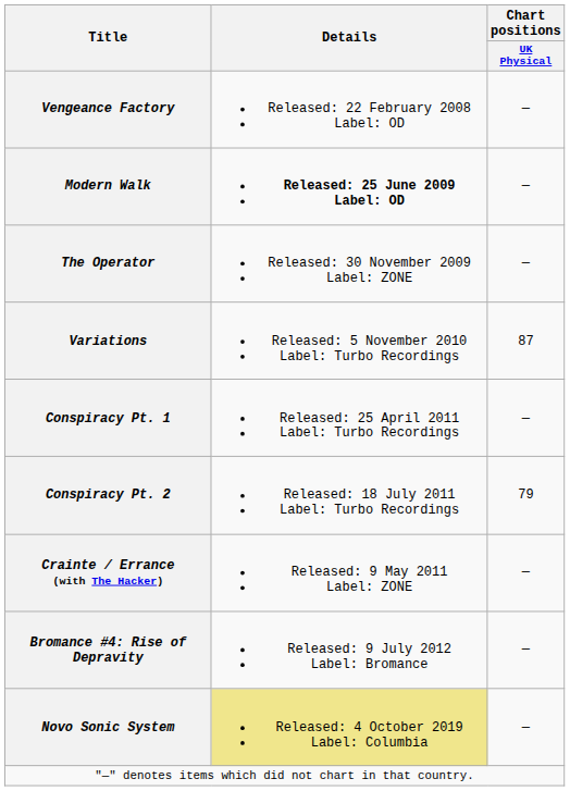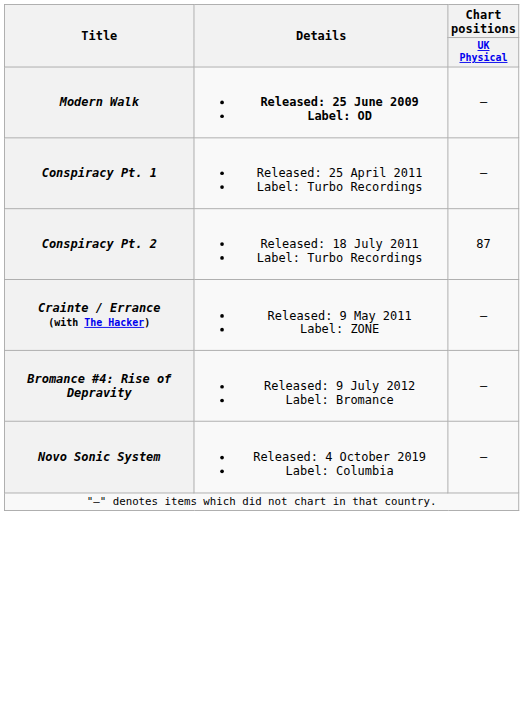- row: Vengeance Factory | Released: 22 February 2008 Label: OD | —
- row: The Operator | Released: 30 November 2009 Label: ZONE | —
- row: Variations | Released: 5 November 2010 Label: Turbo Recordings | 87
Conspiracy Pt. 2 | Chart positions / UK Physical: 79 -> 87
Novo Sonic System | Details: khaki background -> no background
